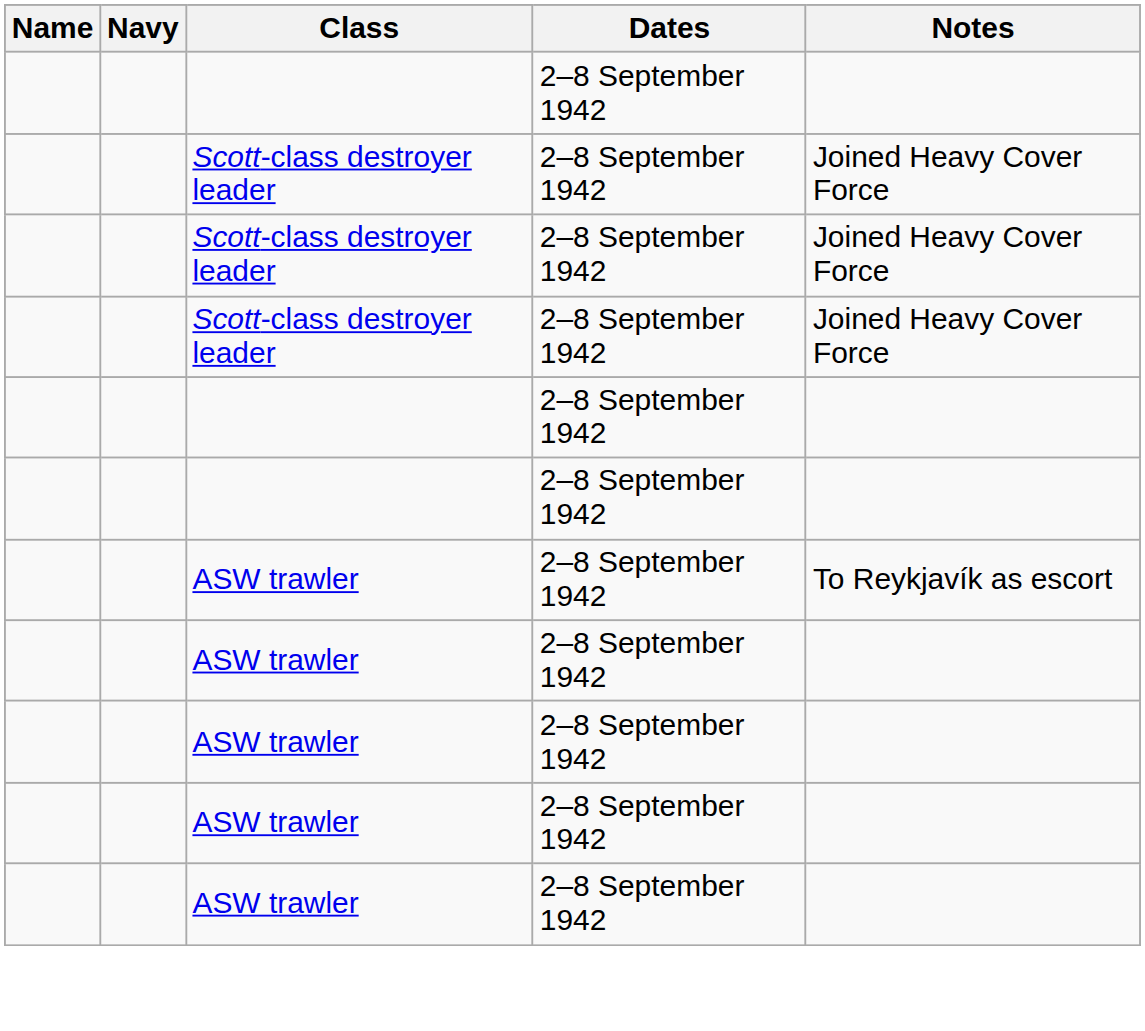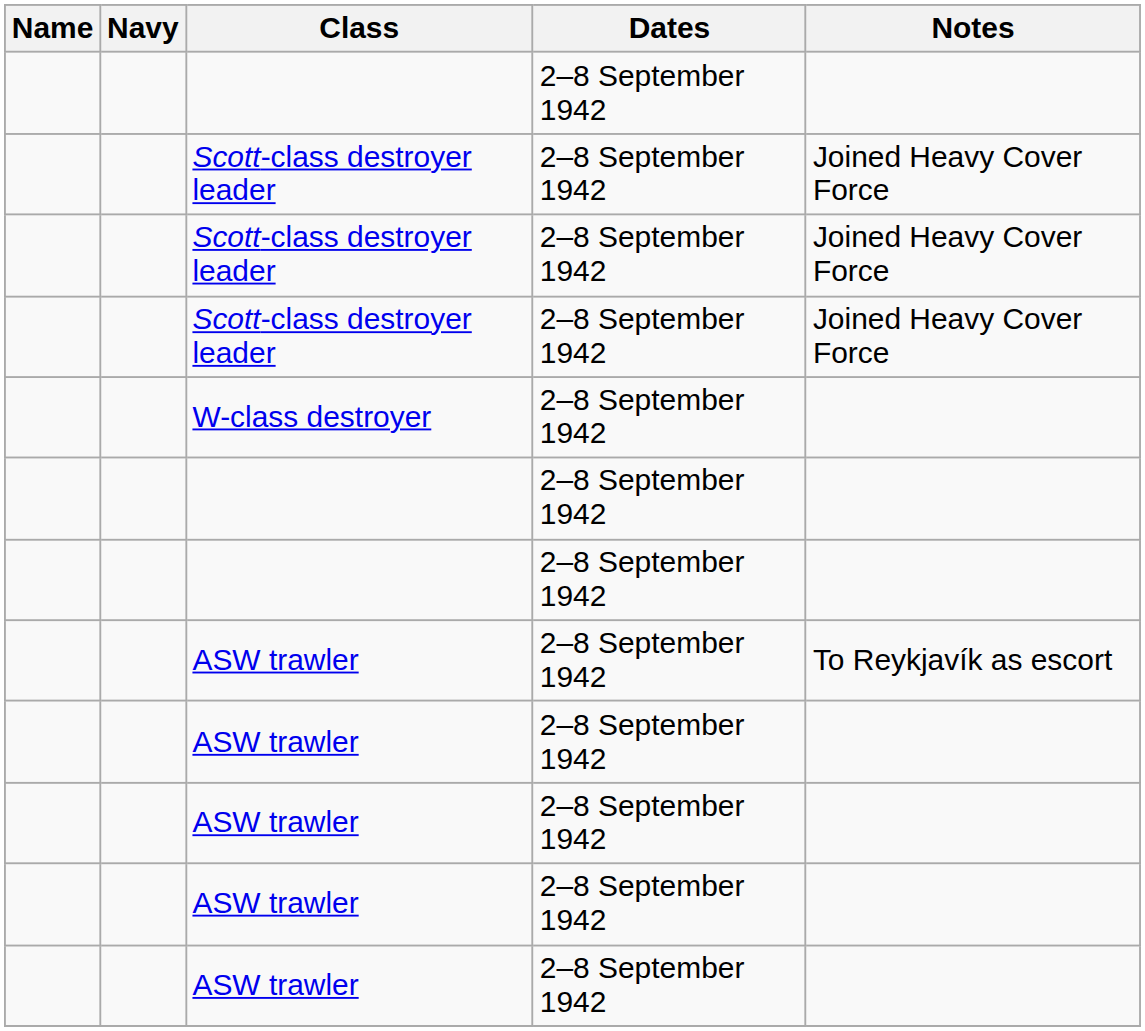+ row: W-class destroyer | 2–8 September 1942
